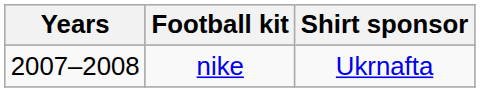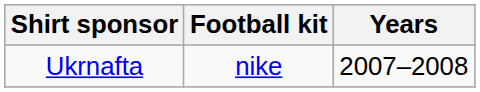columns swapped: Years <-> Shirt sponsor
